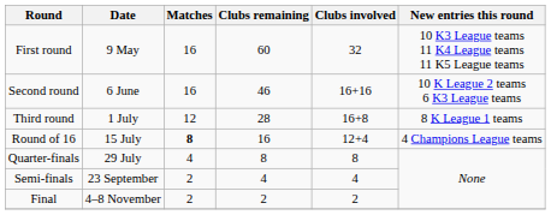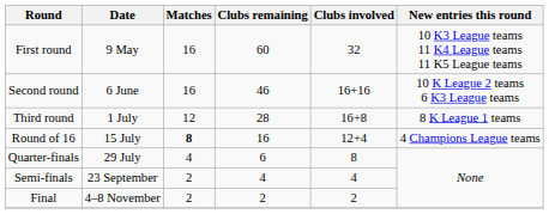Quarter-finals | Clubs remaining: 8 -> 6
